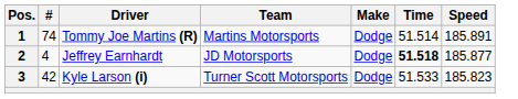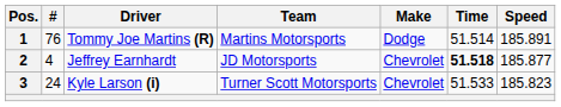1 | #: 74 -> 76
2 | Make: Dodge -> Chevrolet
3 | #: 42 -> 24
3 | Make: Dodge -> Chevrolet
